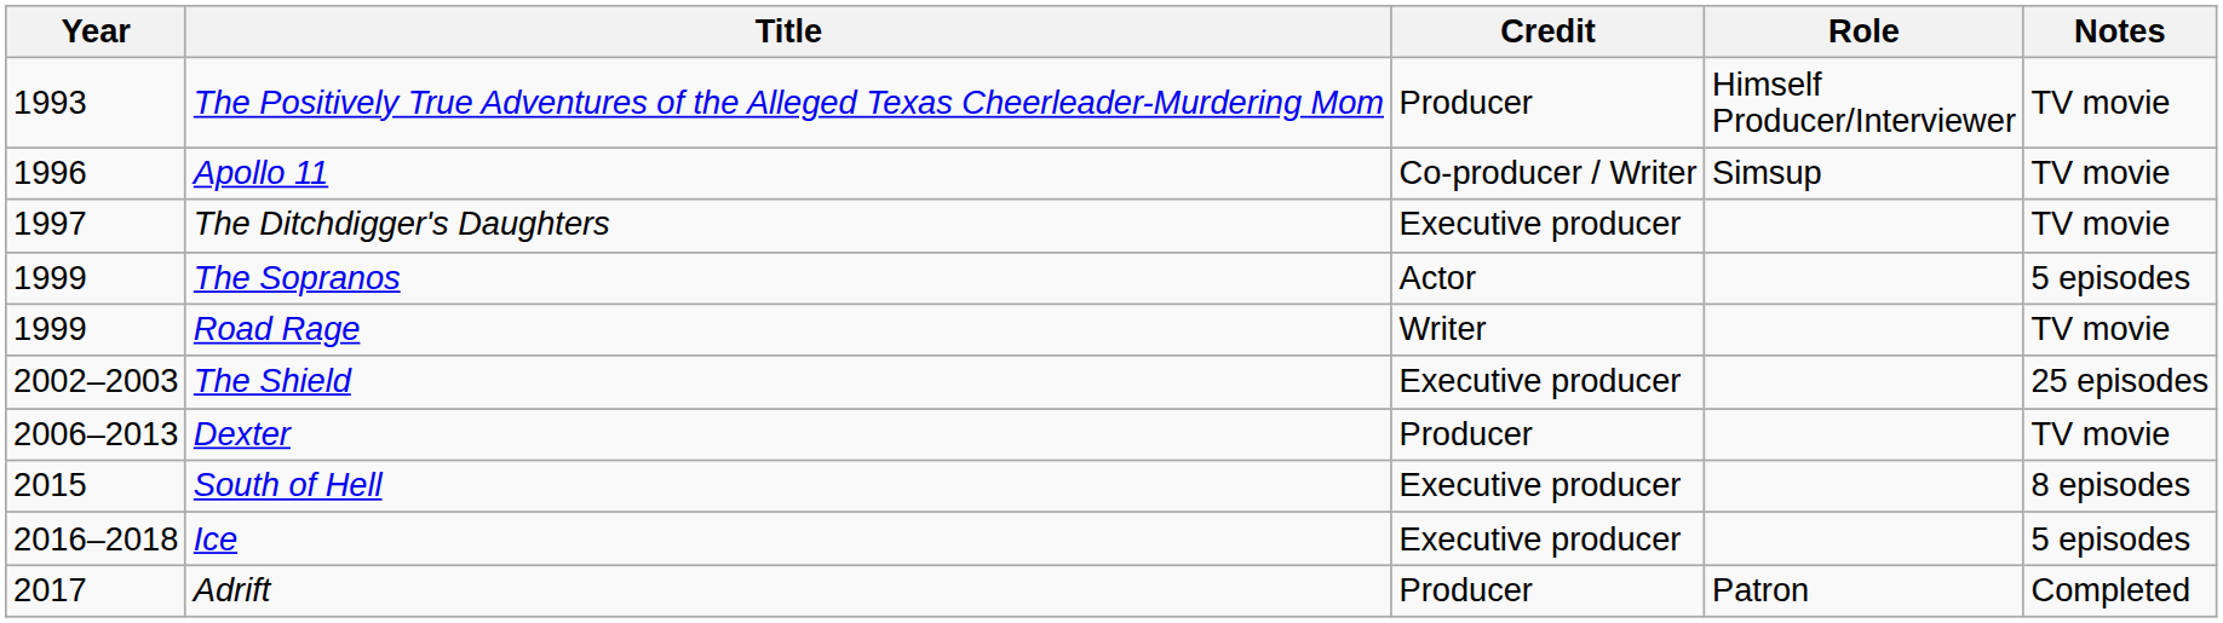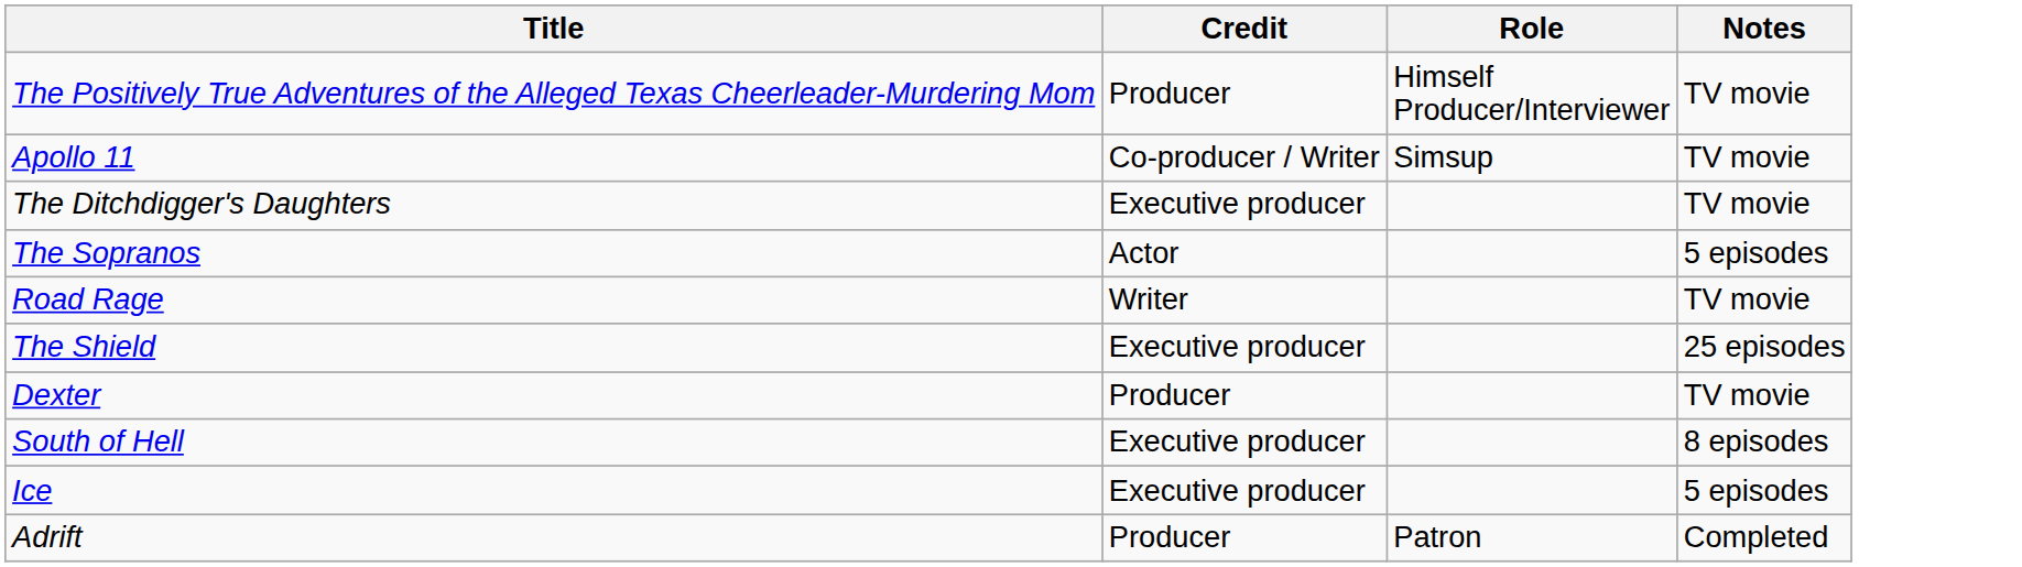- column: Year | 1993 | 1996 | 1997 | 1999 | 1999 | 2002–2003 | 2006–2013 | 2015 | 2016–2018 | 2017
